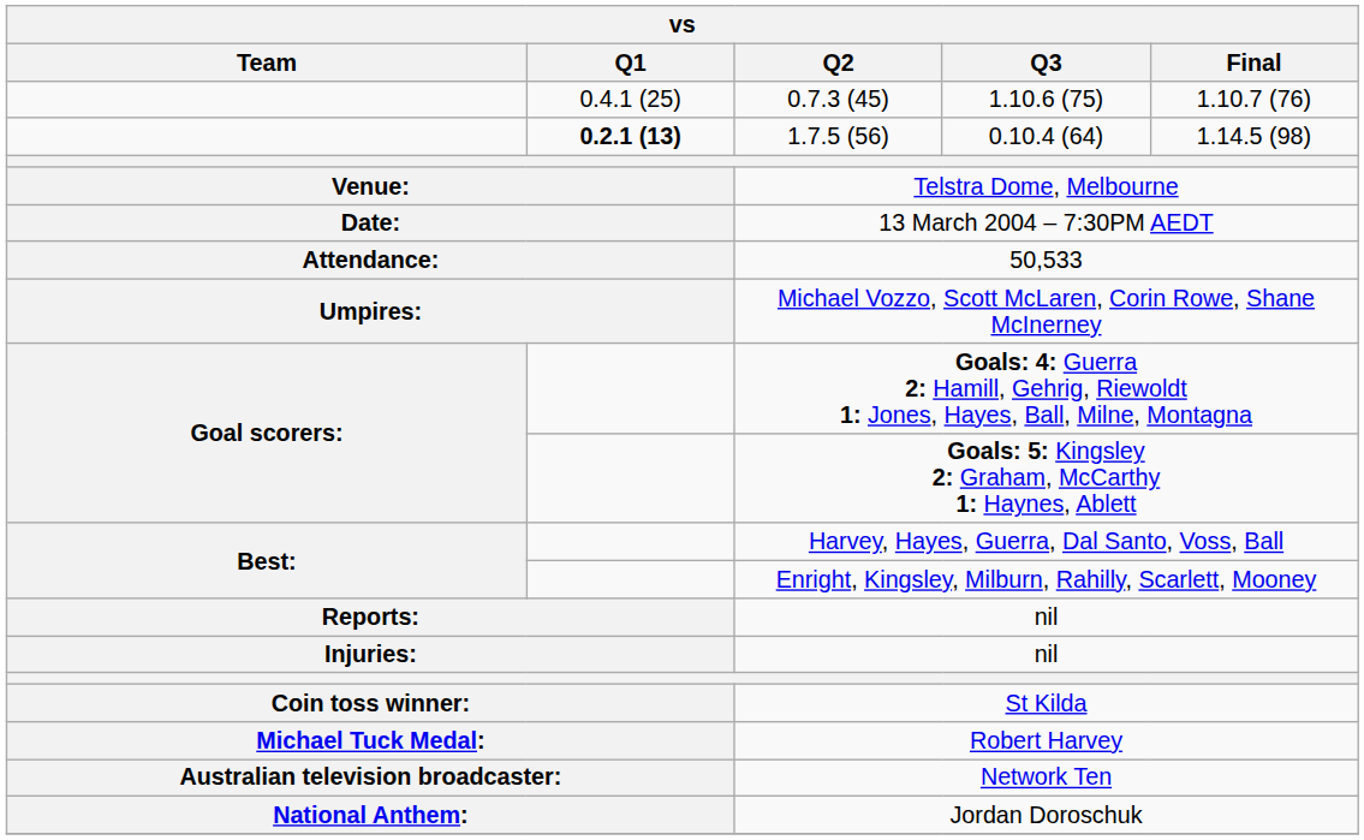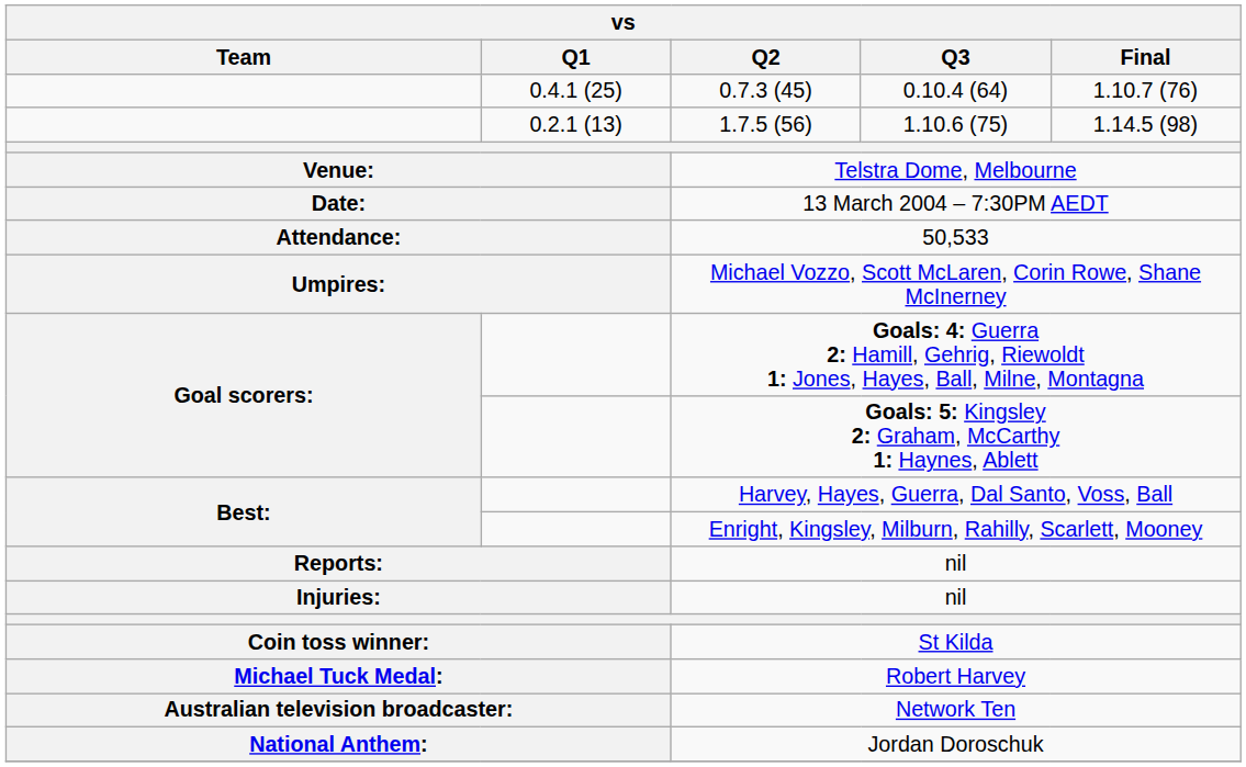0.7.3 (45) | Q3: 1.10.6 (75) -> 0.10.4 (64)
1.7.5 (56) | Q1: bold -> normal
1.7.5 (56) | Q3: 0.10.4 (64) -> 1.10.6 (75)
